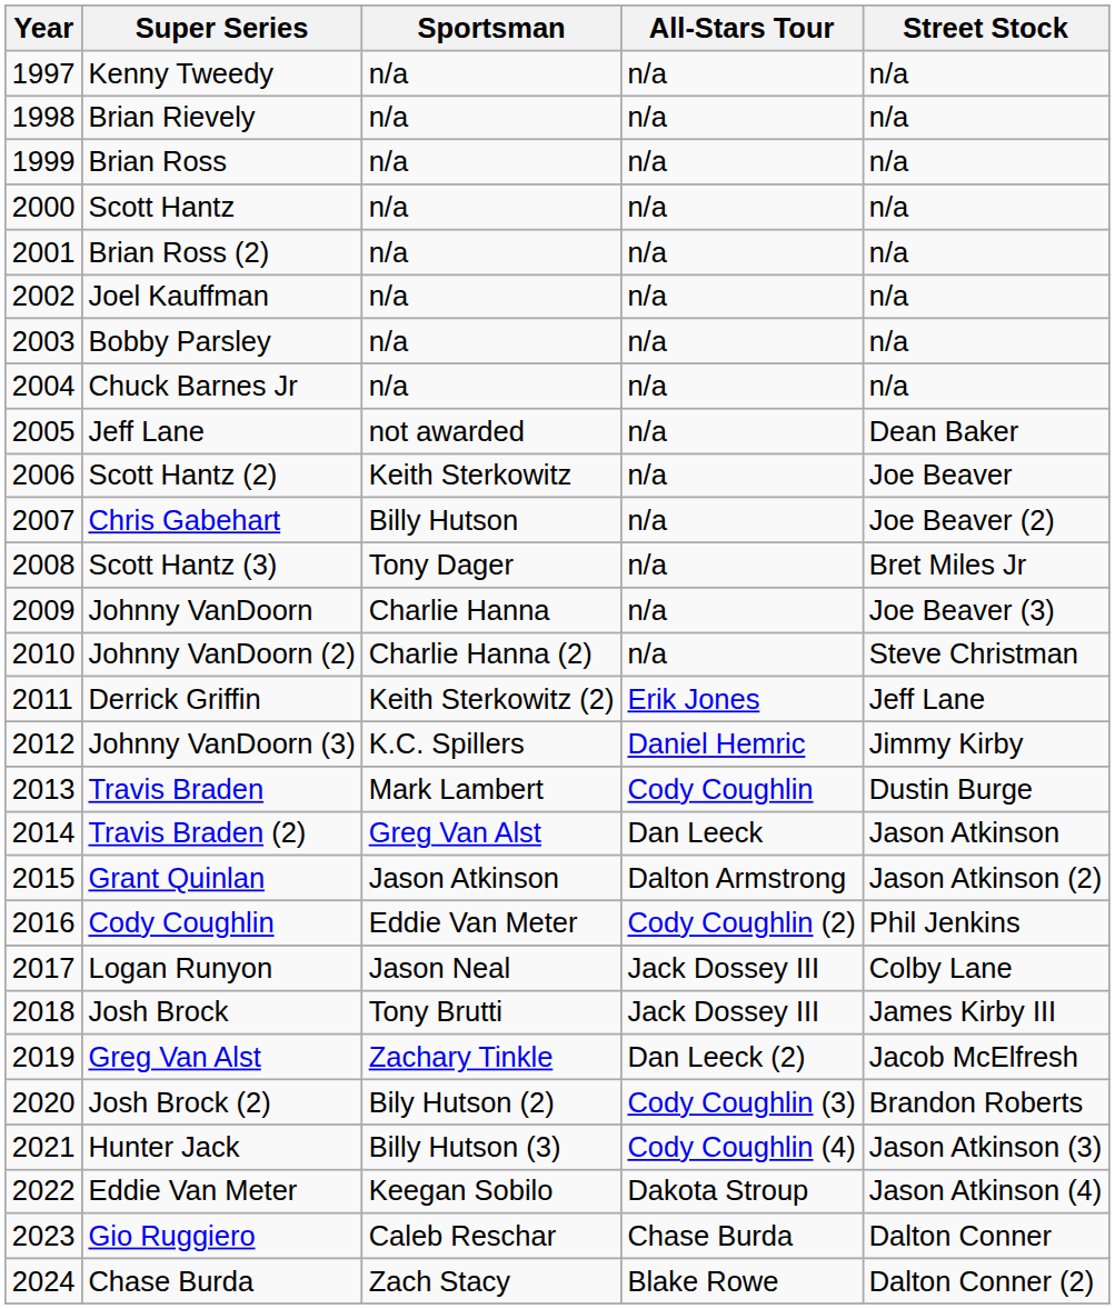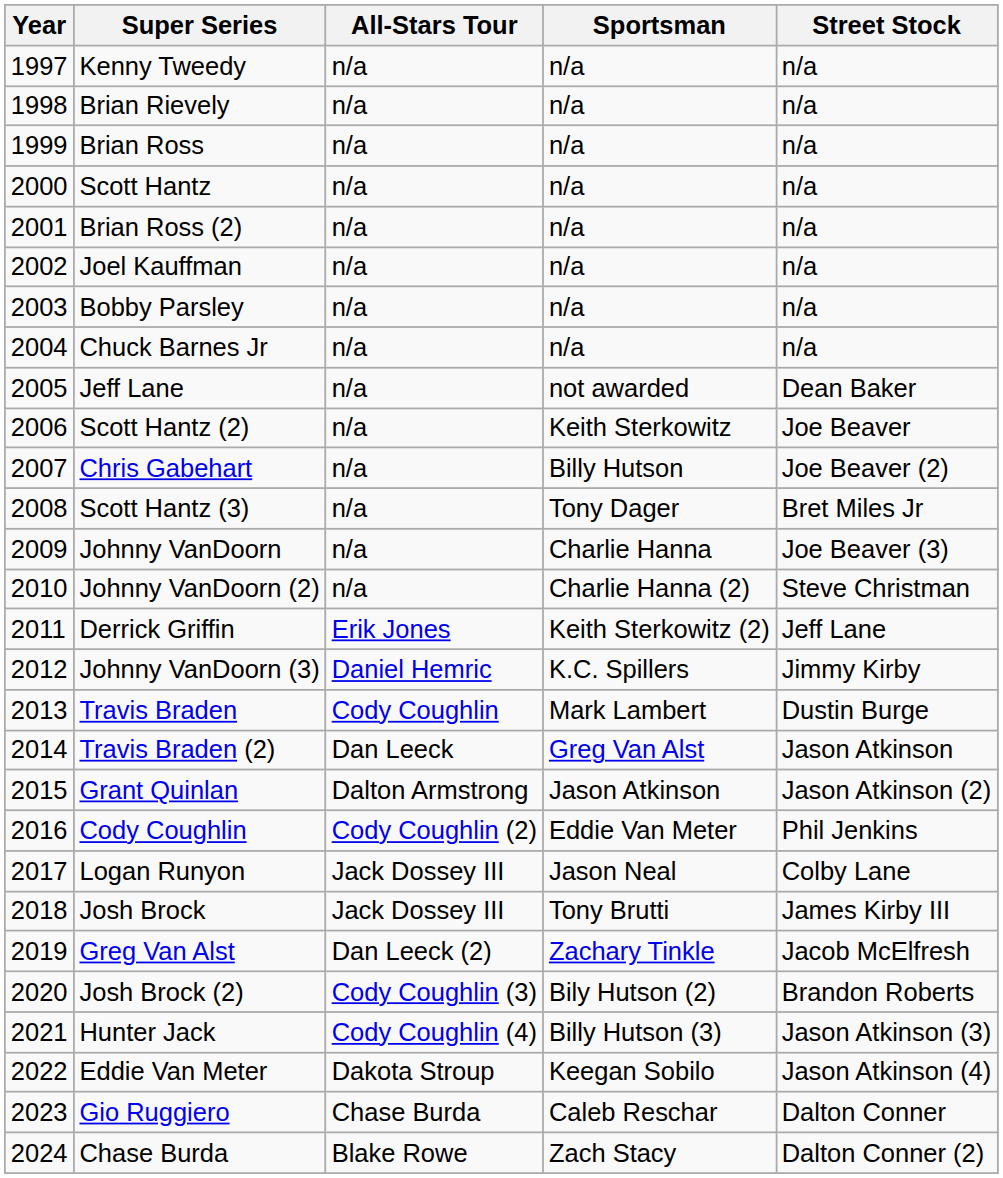columns swapped: All-Stars Tour <-> Sportsman
